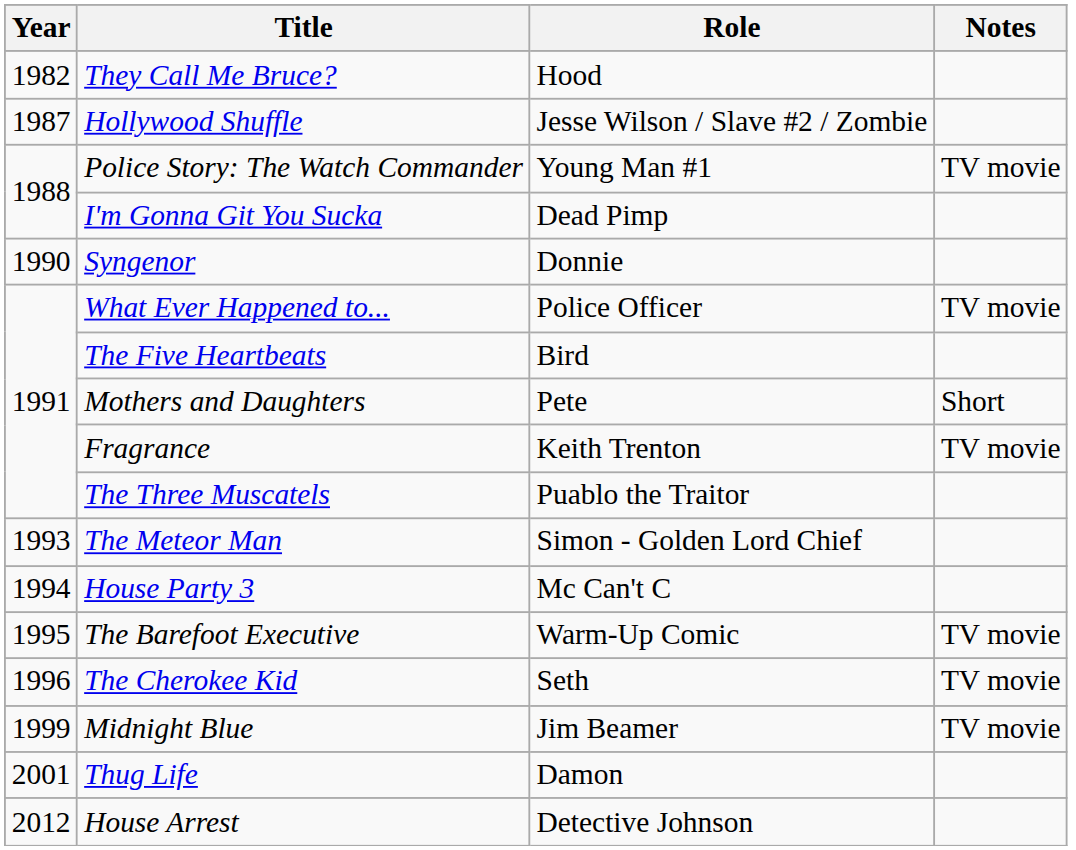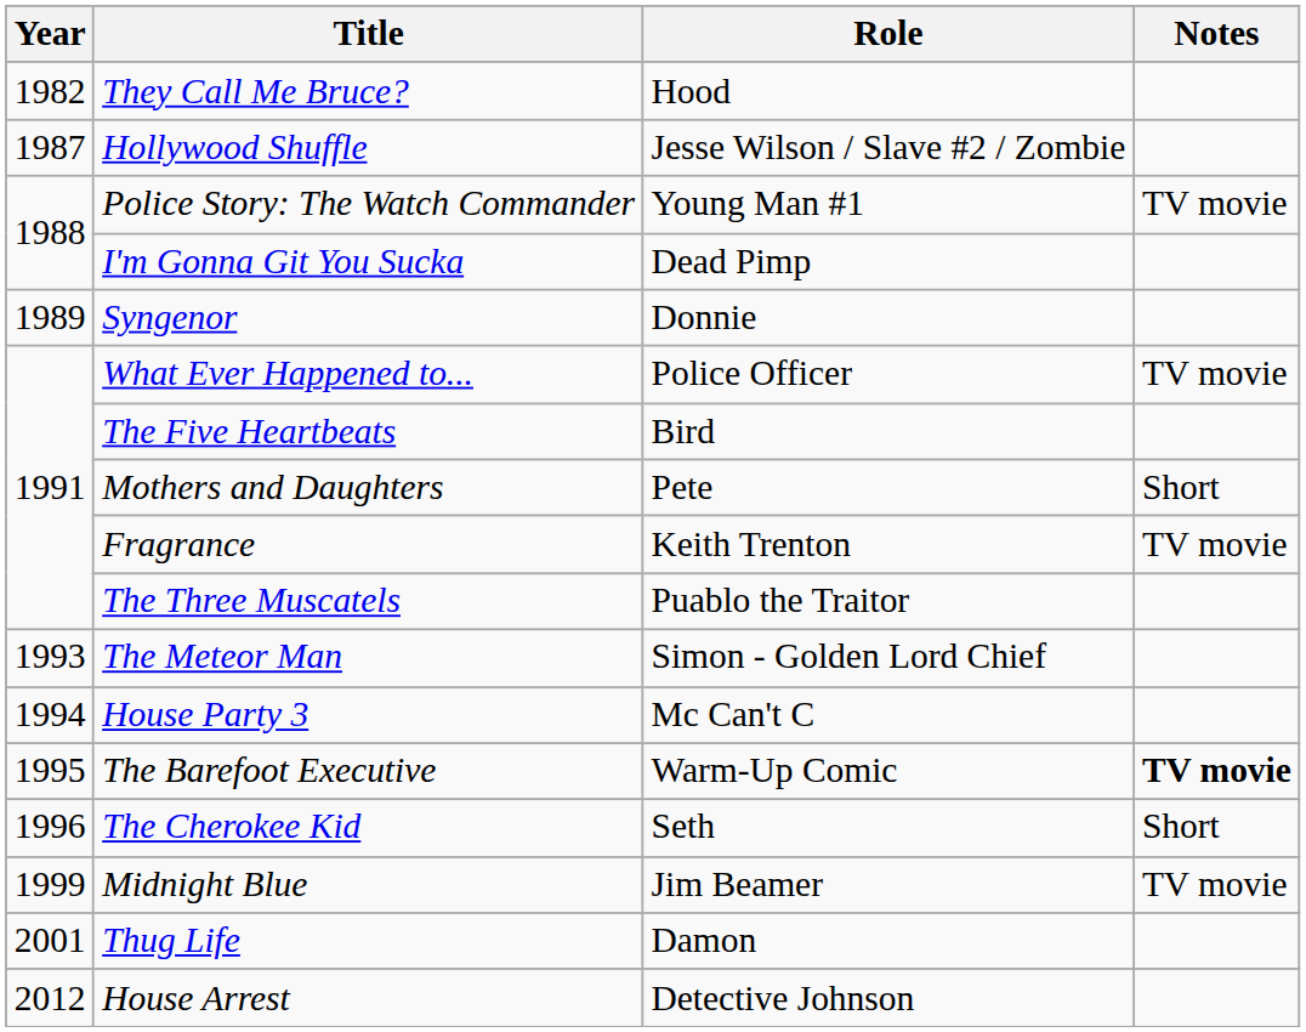Syngenor | Year: 1990 -> 1989
The Barefoot Executive | Notes: normal -> bold
The Cherokee Kid | Notes: TV movie -> Short
